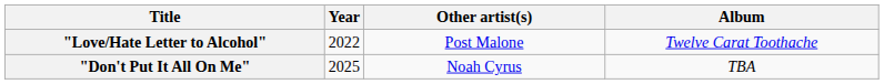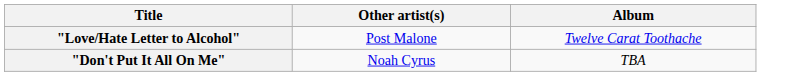- column: Year | 2022 | 2025
